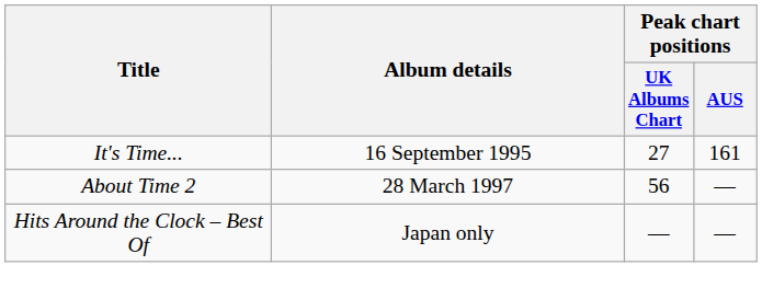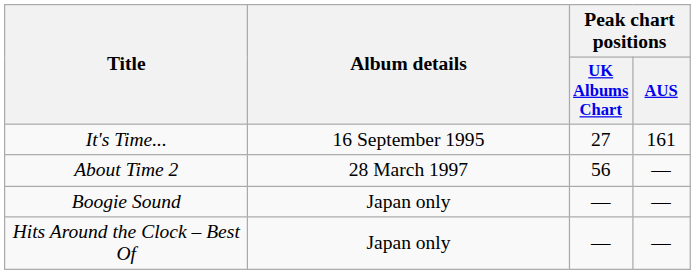+ row: Boogie Sound | Japan only | — | —
